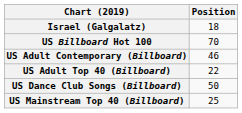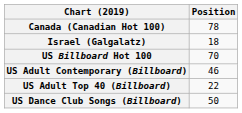+ row: Canada (Canadian Hot 100) | 78
- row: US Mainstream Top 40 (Billboard) | 25
